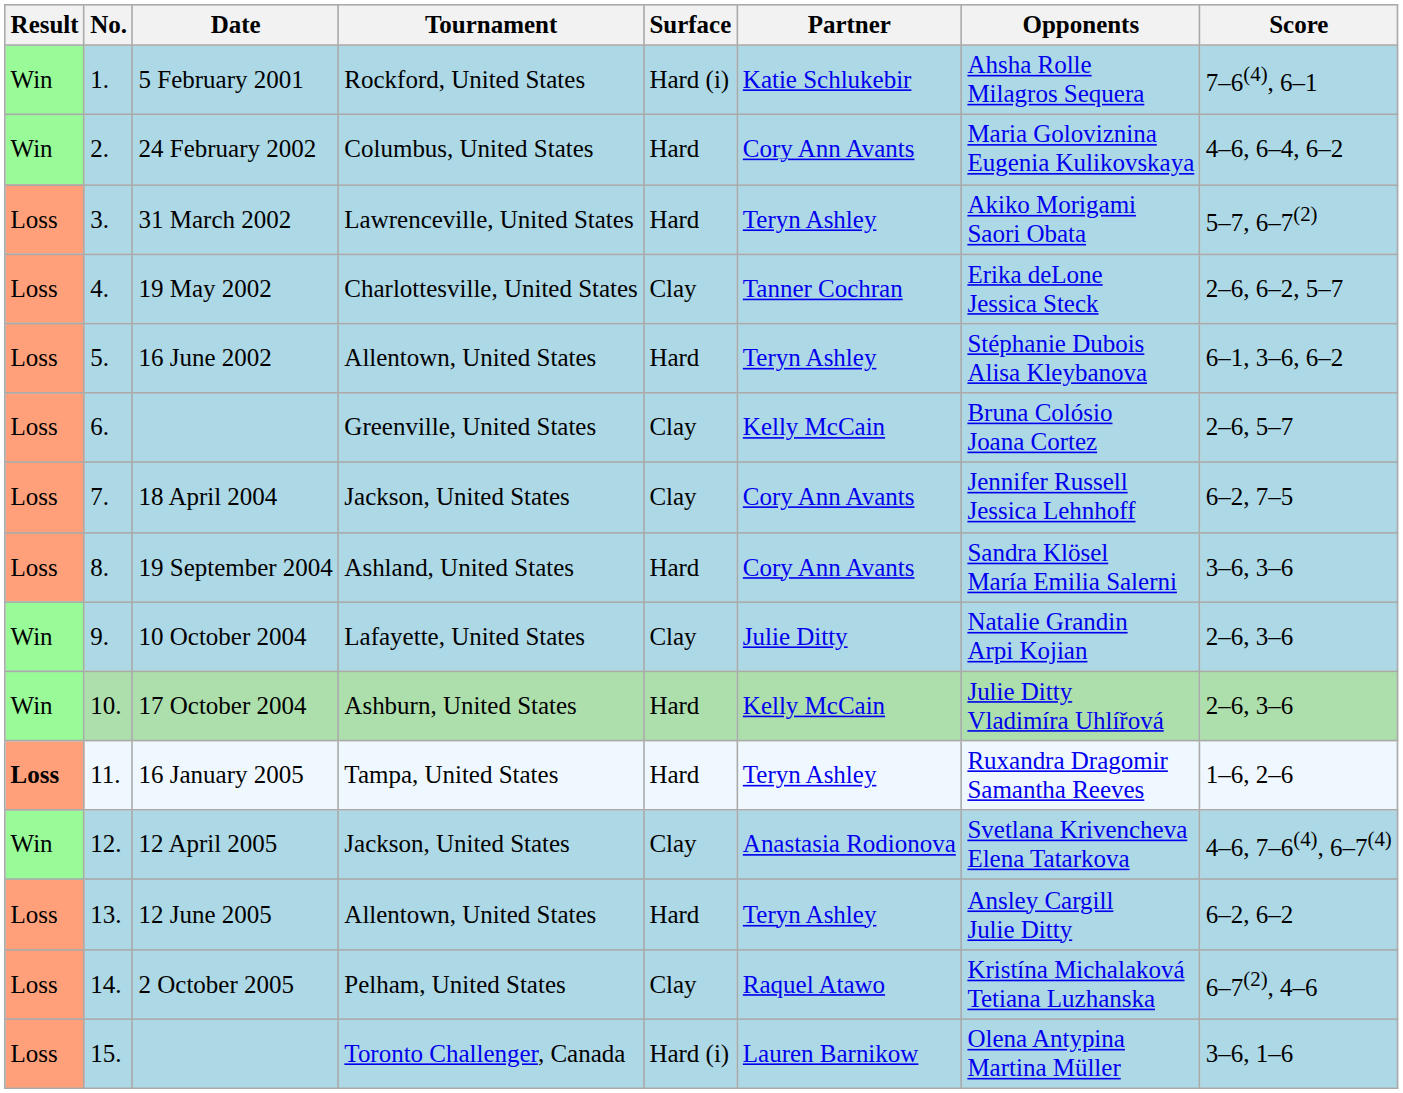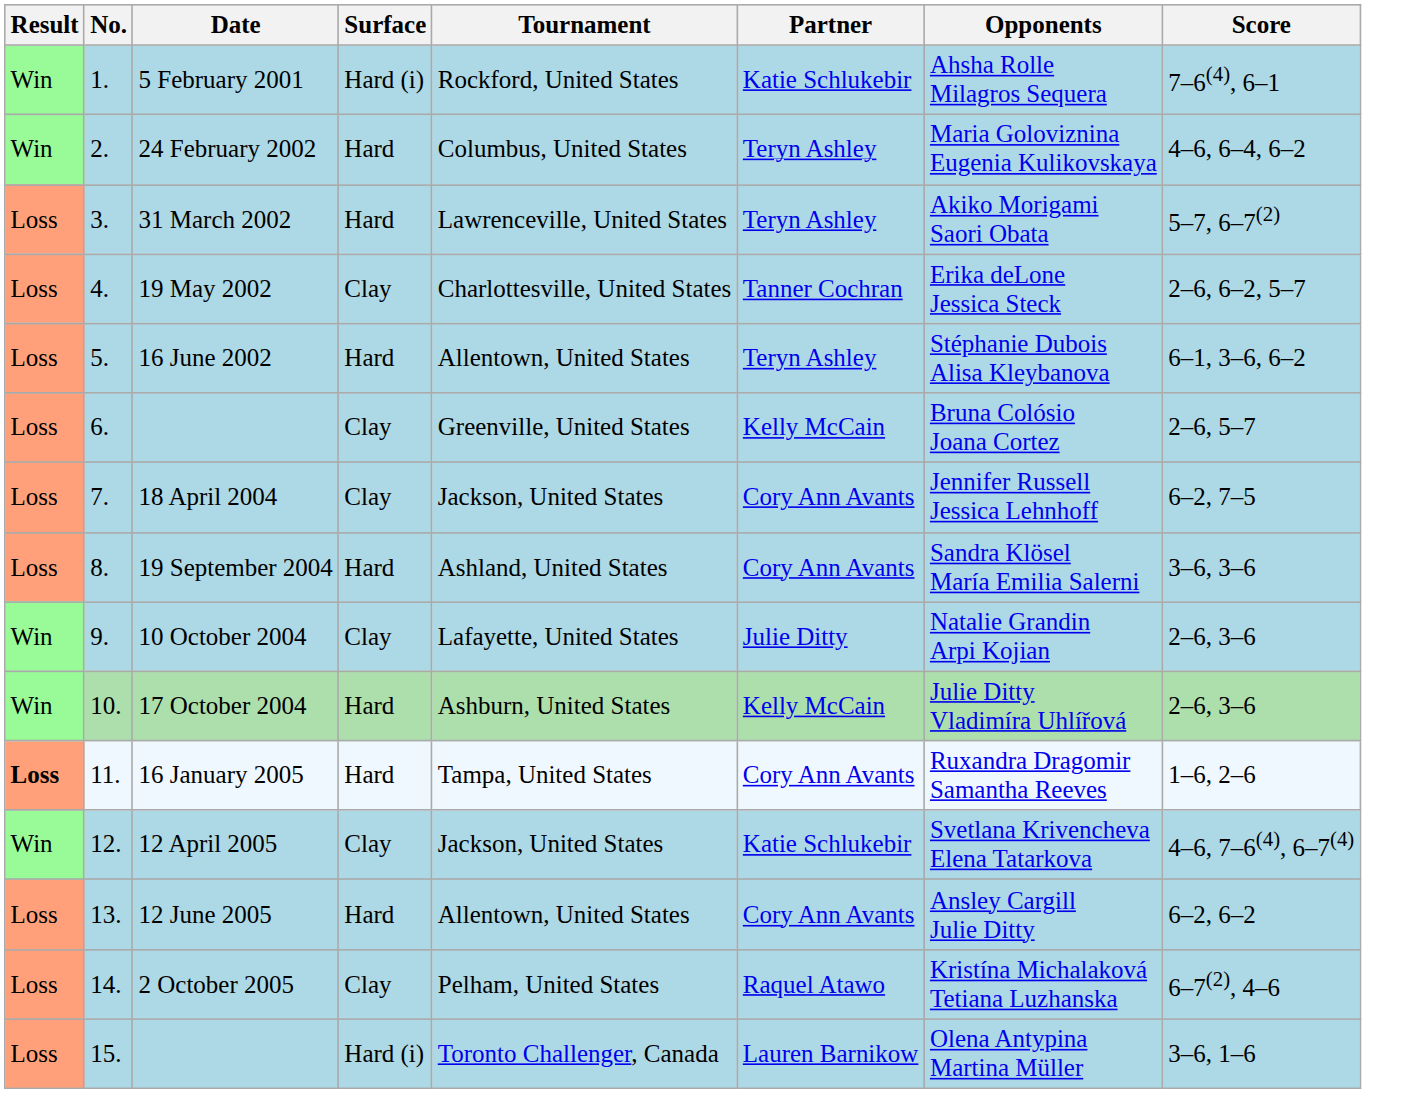columns swapped: Tournament <-> Surface
24 February 2002 | Partner: Cory Ann Avants -> Teryn Ashley
16 January 2005 | Partner: Teryn Ashley -> Cory Ann Avants
12 April 2005 | Partner: Anastasia Rodionova -> Katie Schlukebir
12 June 2005 | Partner: Teryn Ashley -> Cory Ann Avants
